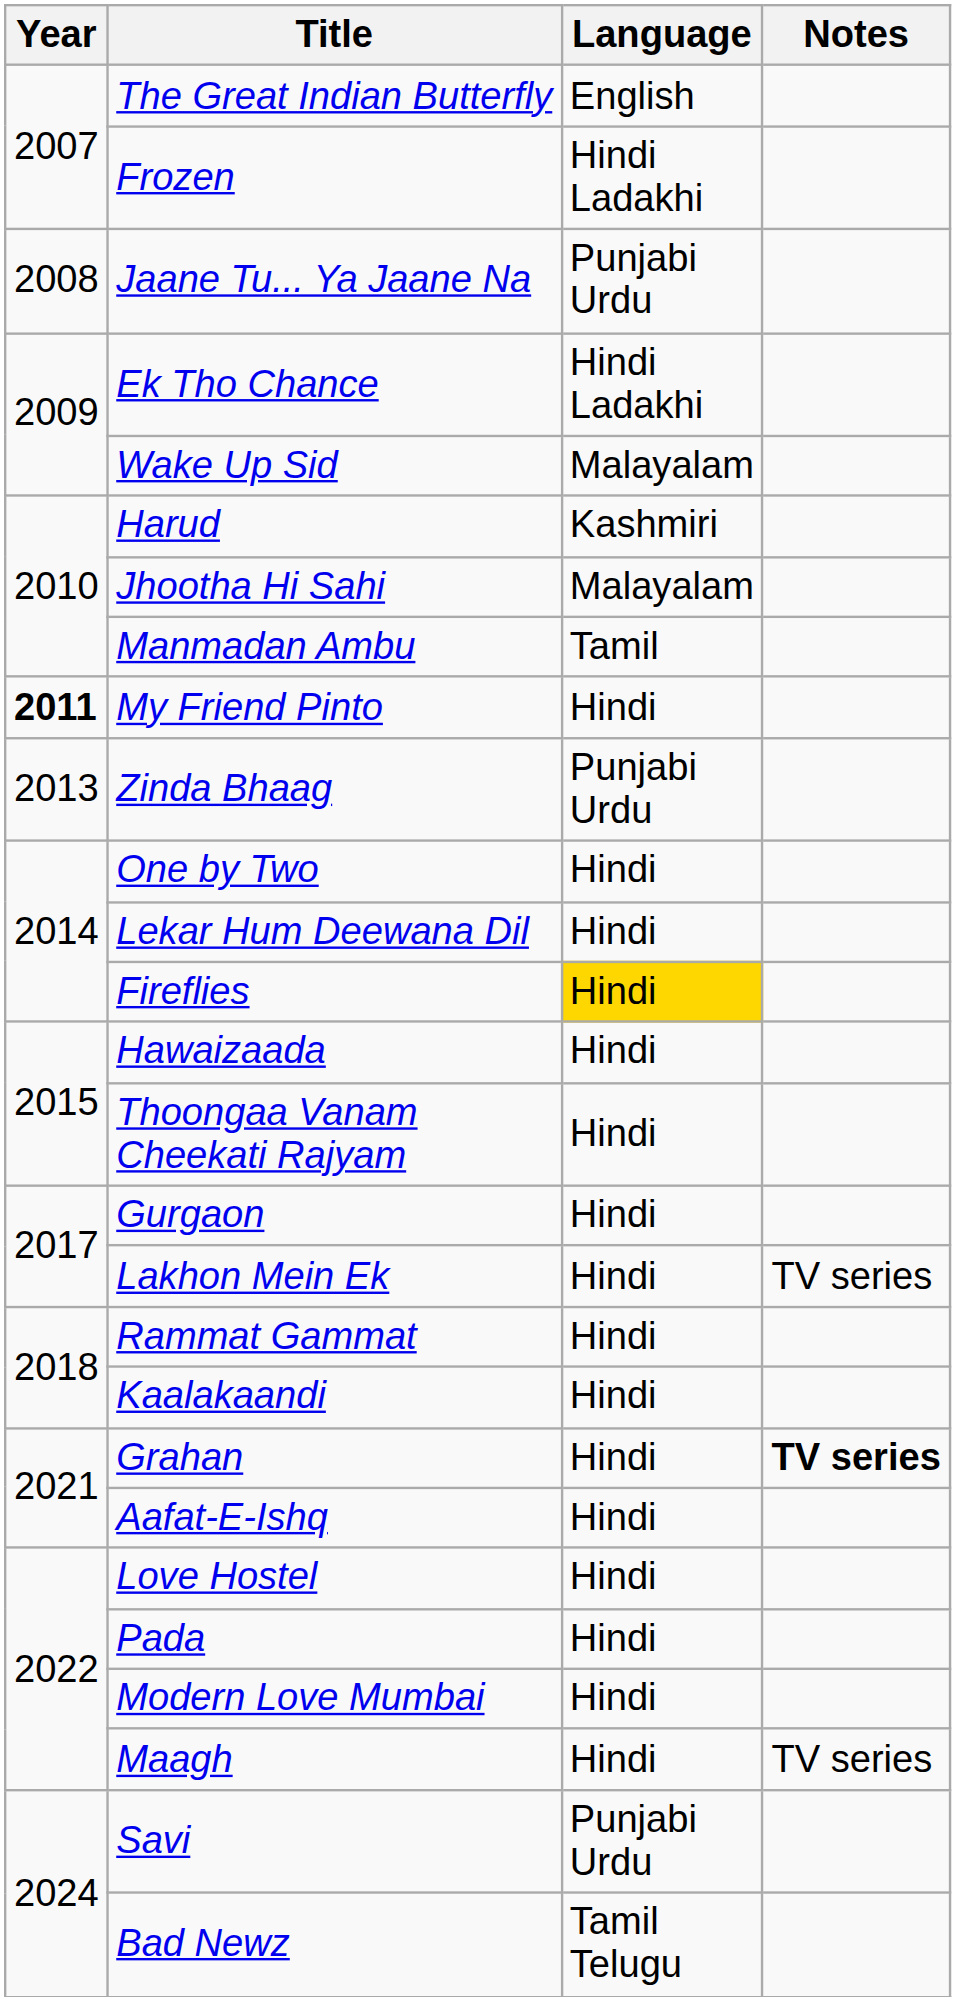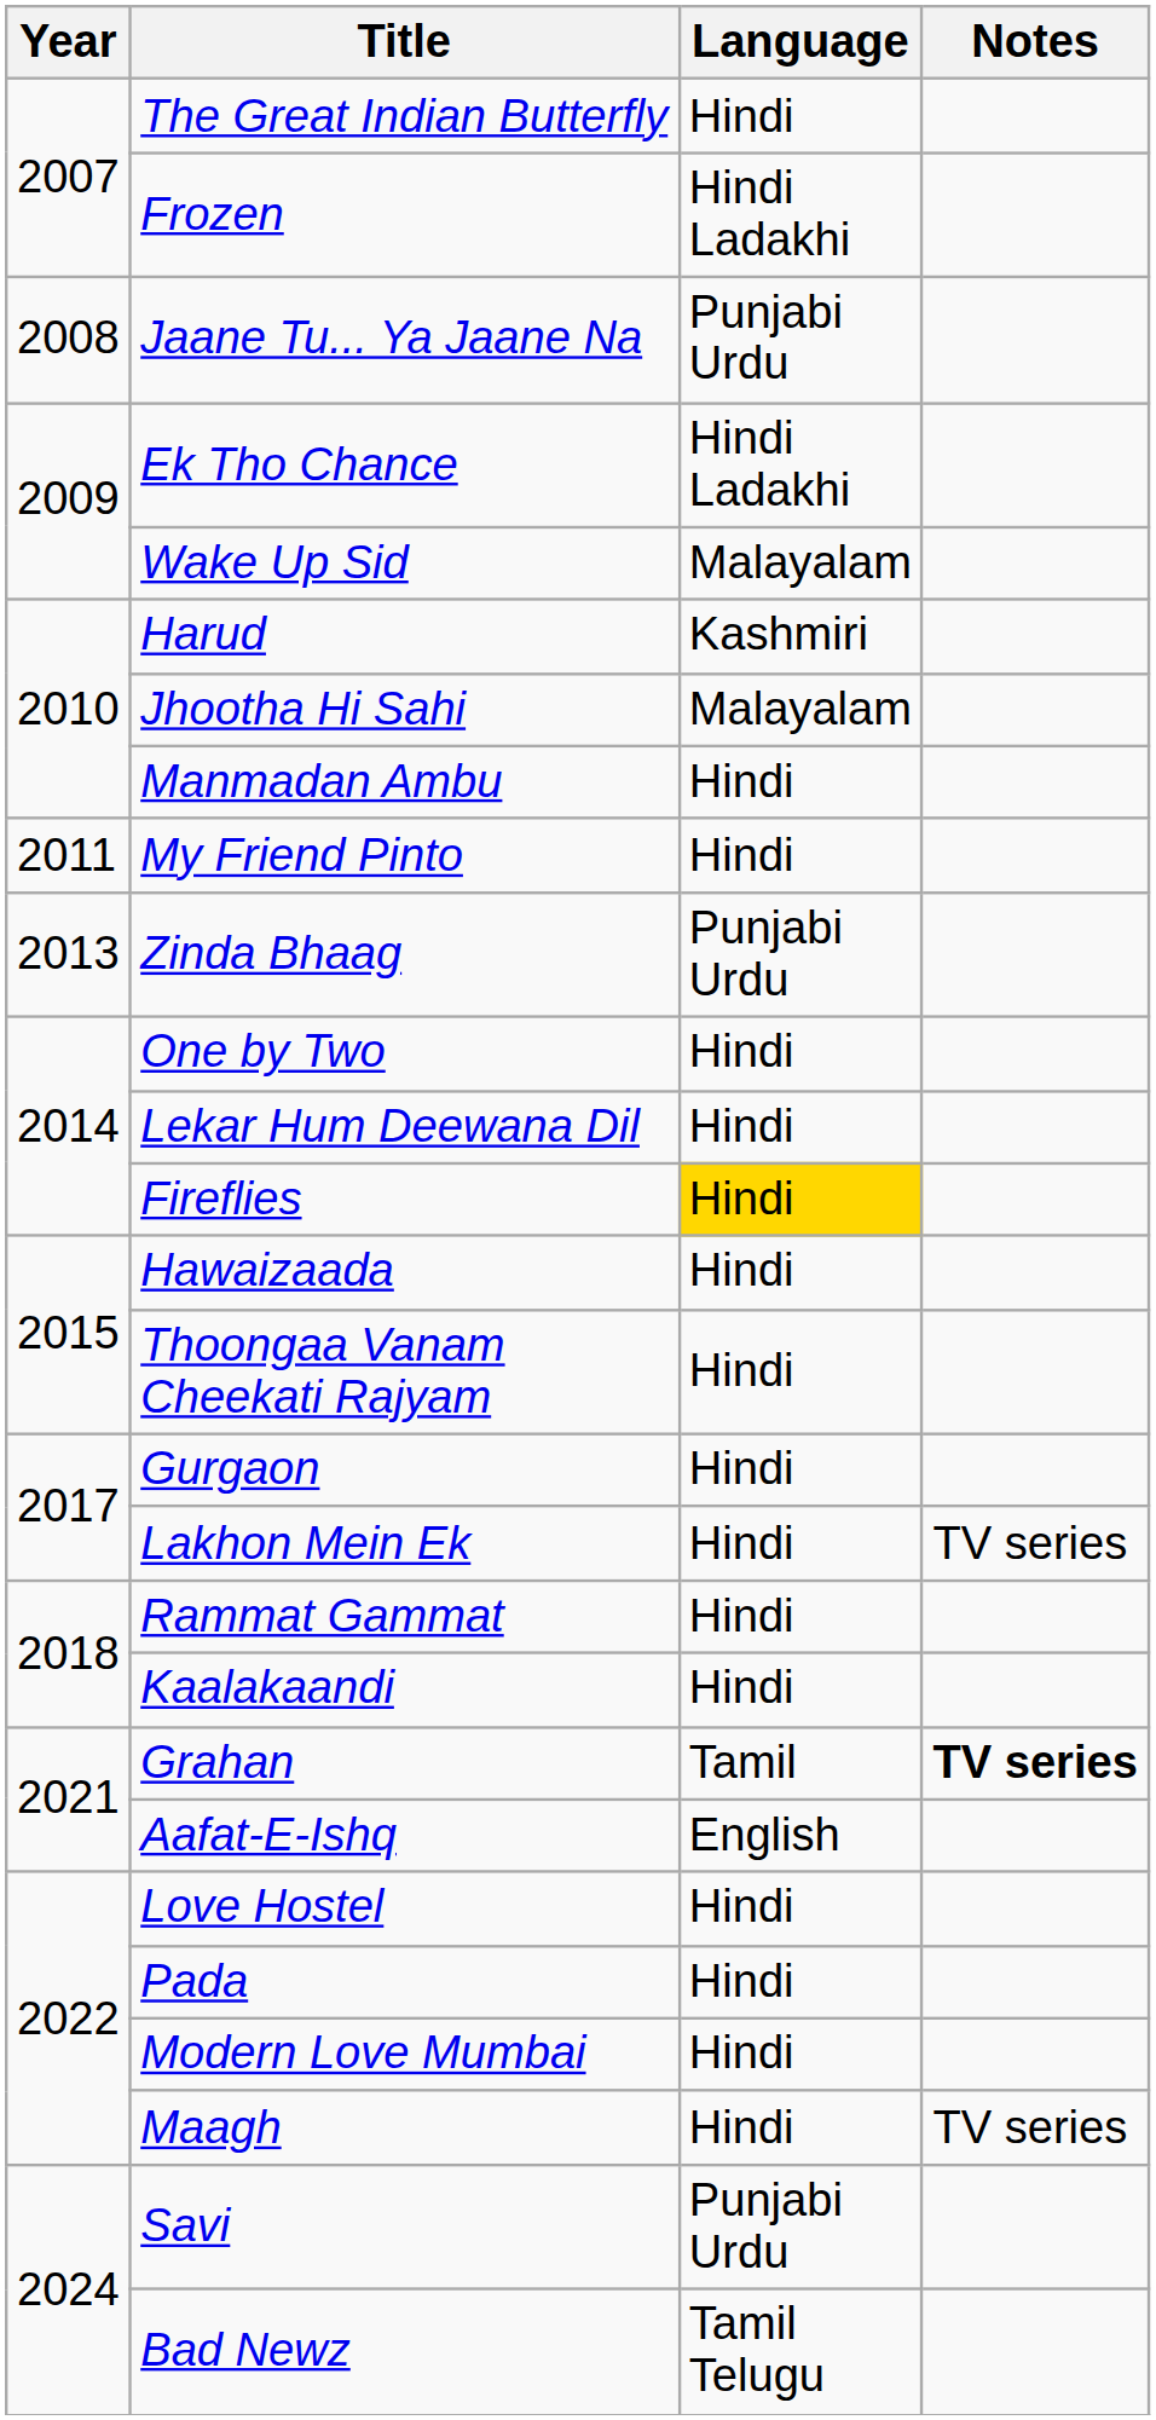The Great Indian Butterfly | Language: English -> Hindi
Manmadan Ambu | Language: Tamil -> Hindi
My Friend Pinto | Year: bold -> normal
Grahan | Language: Hindi -> Tamil
Aafat-E-Ishq | Language: Hindi -> English
